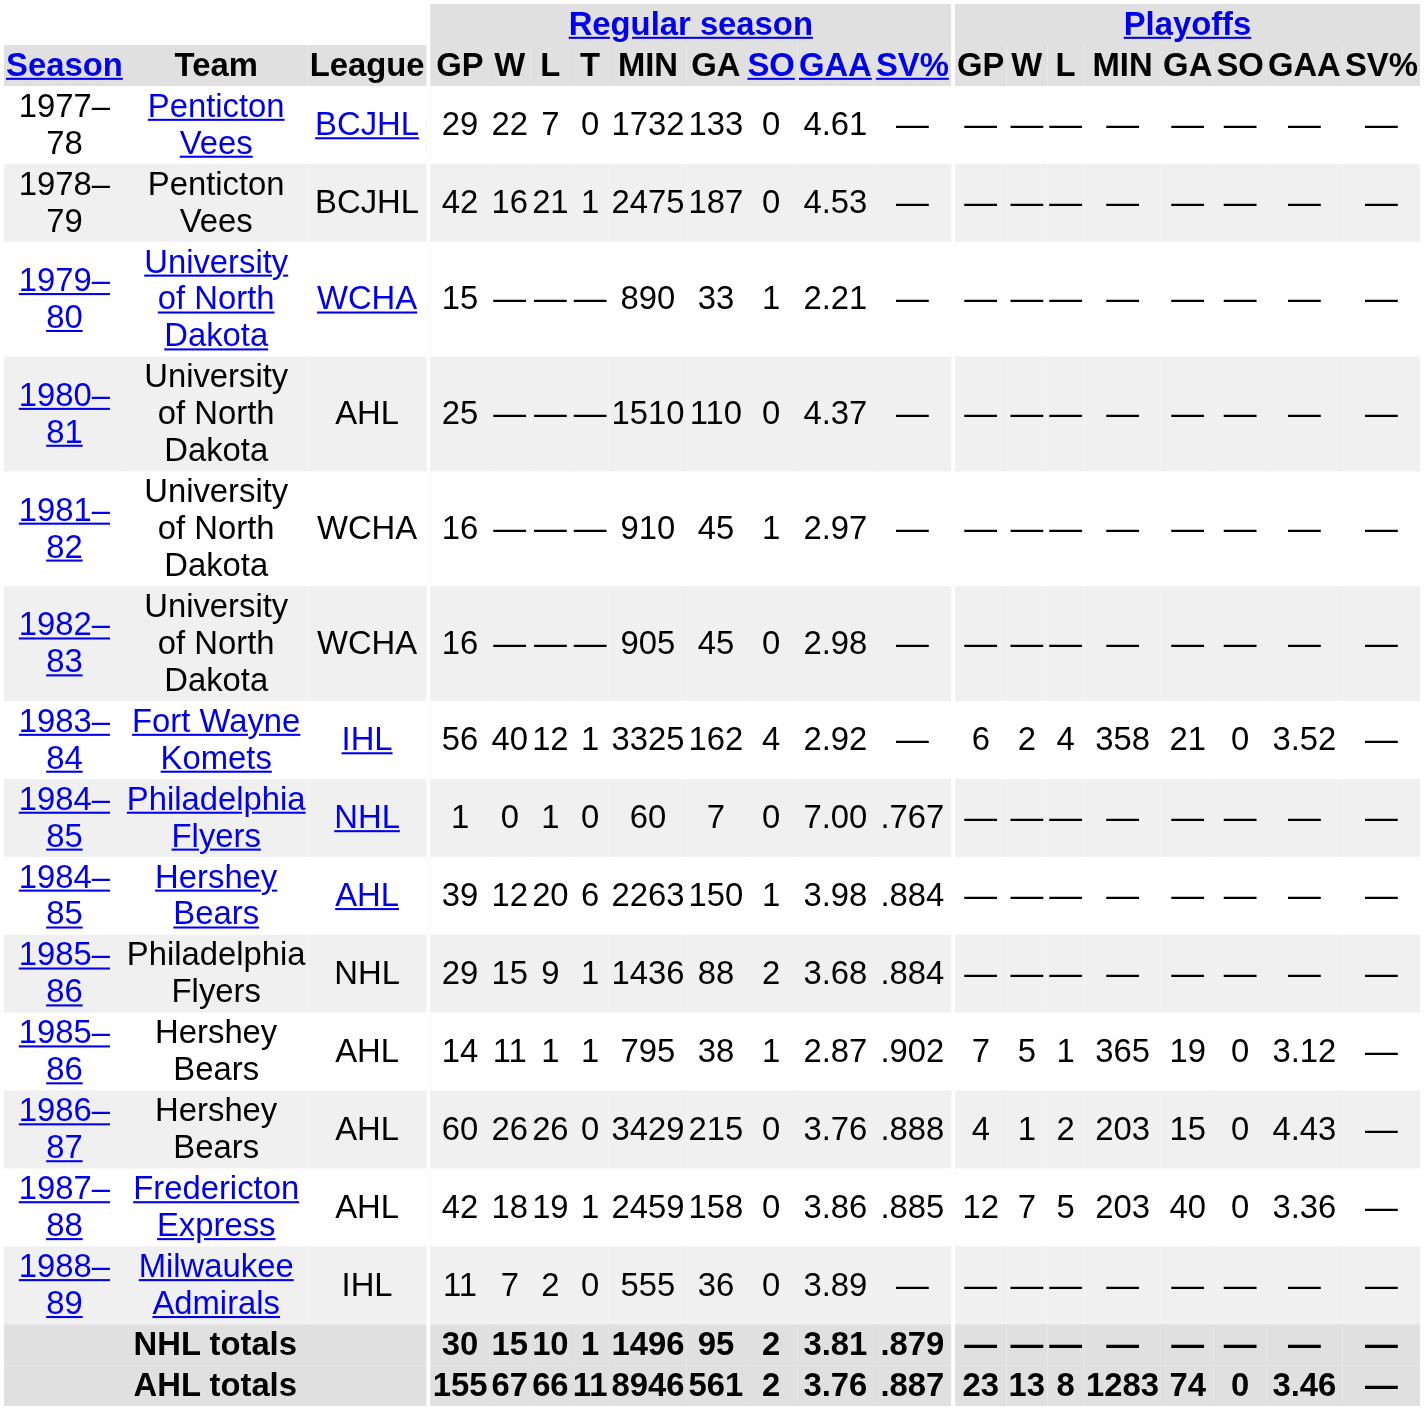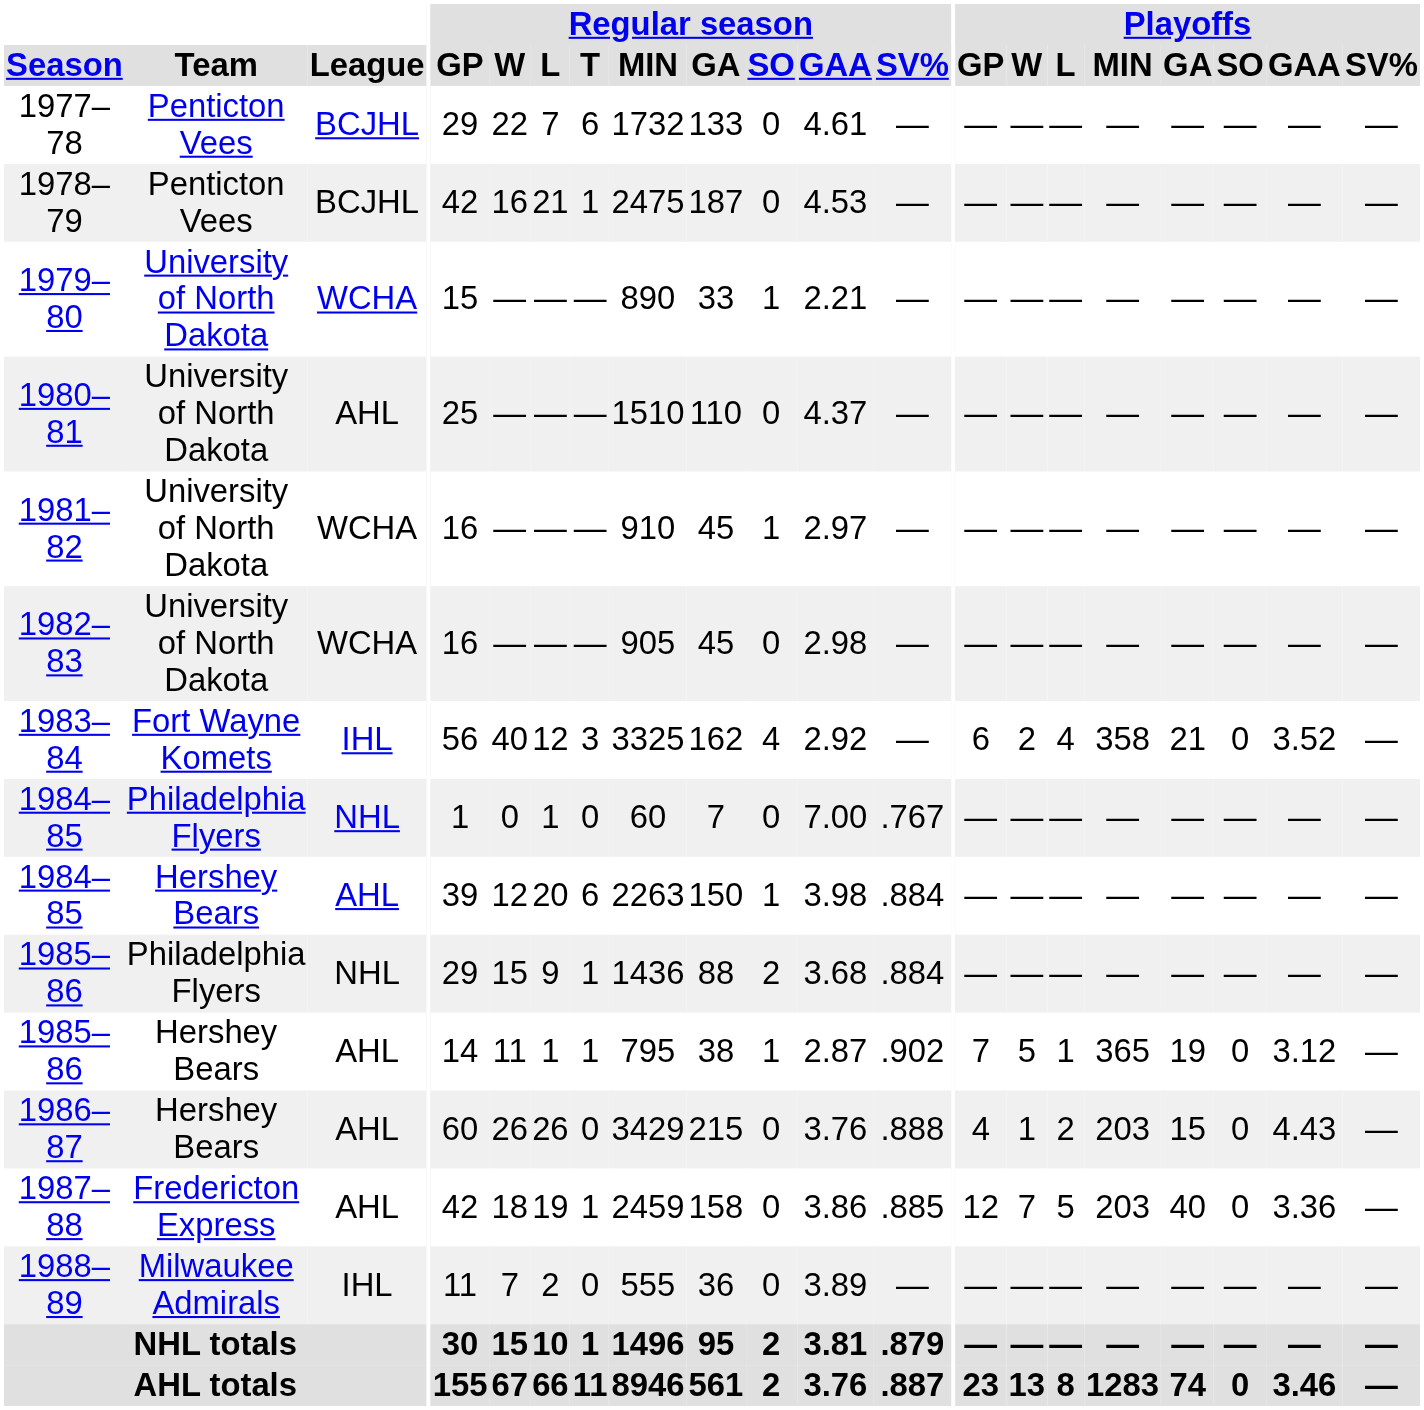1977–78 | Regular season / T: 0 -> 6
1983–84 | Regular season / T: 1 -> 3
